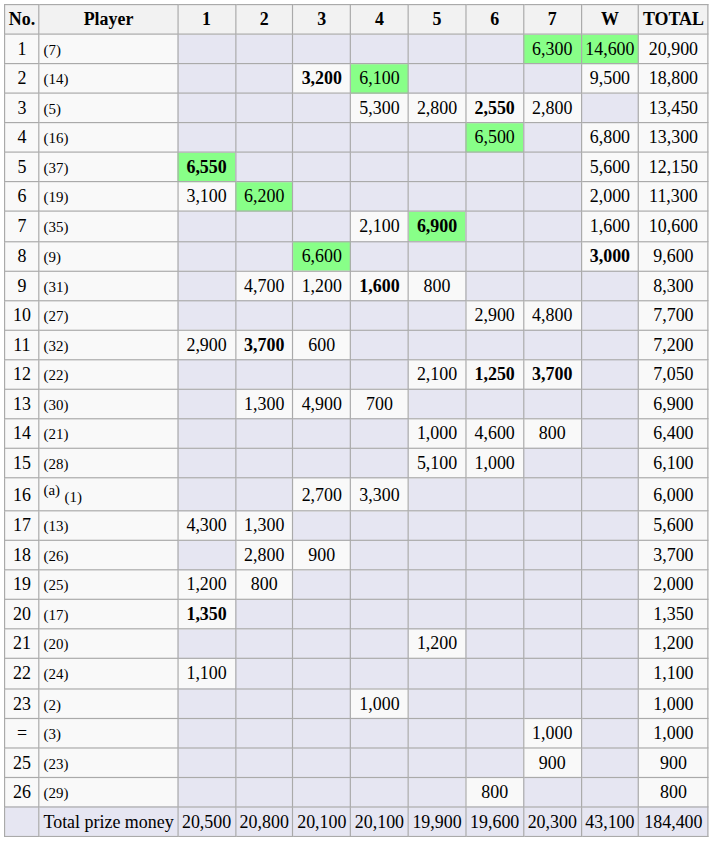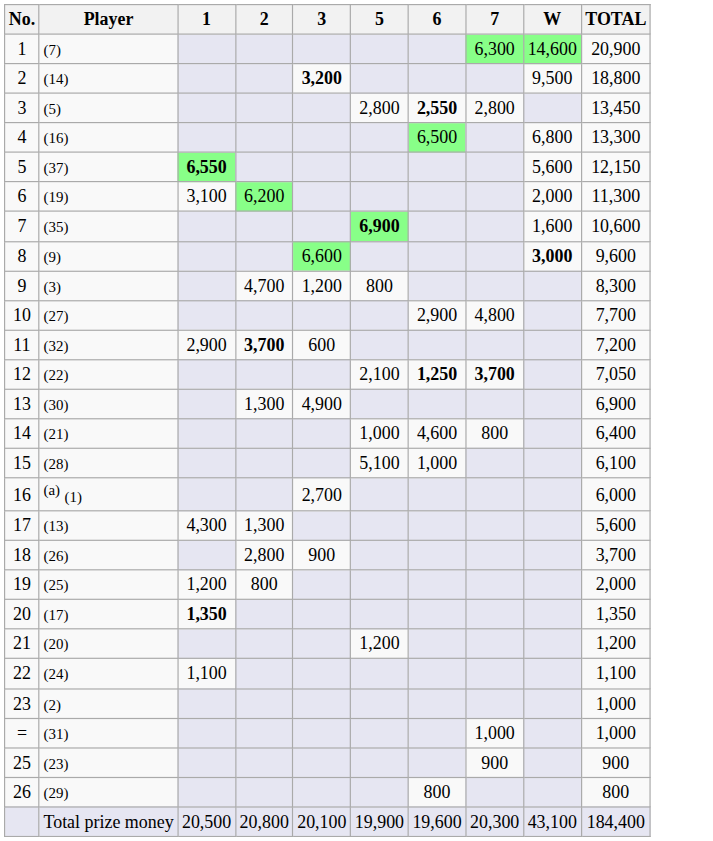- column: 4 | 6,100 | 5,300 | 2,100 | 1,600 | 700 | 3,300 | 1,000 | 20,100
9 | Player: (31) -> (3)
= | Player: (3) -> (31)
